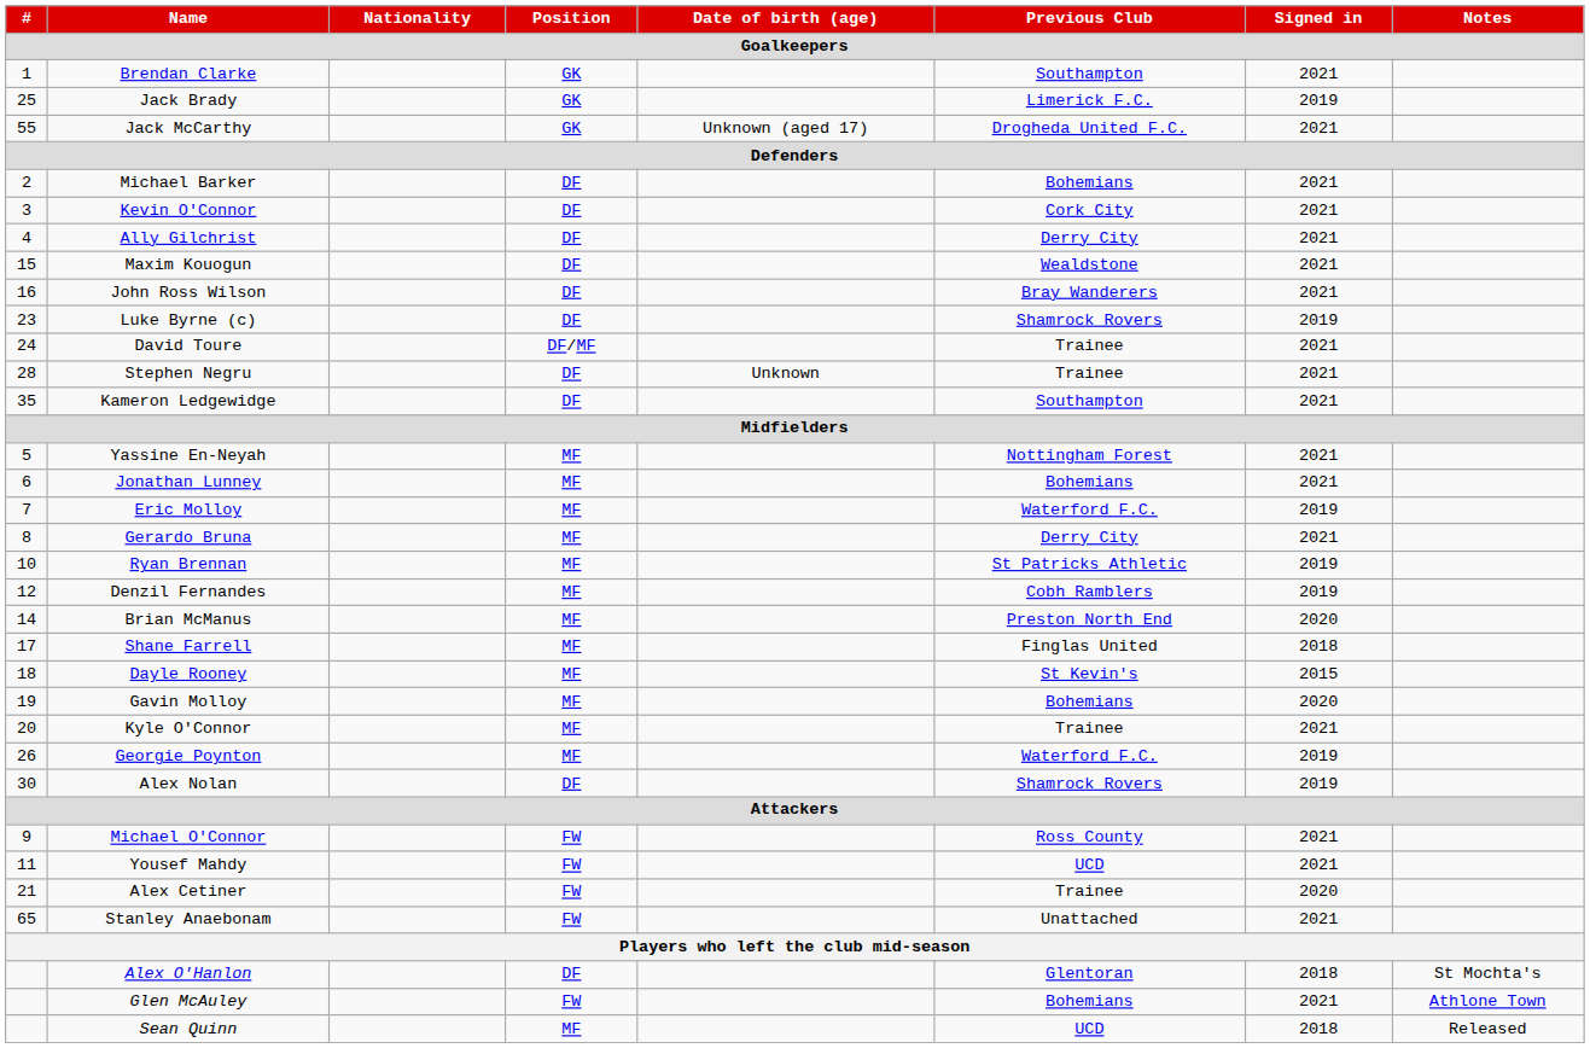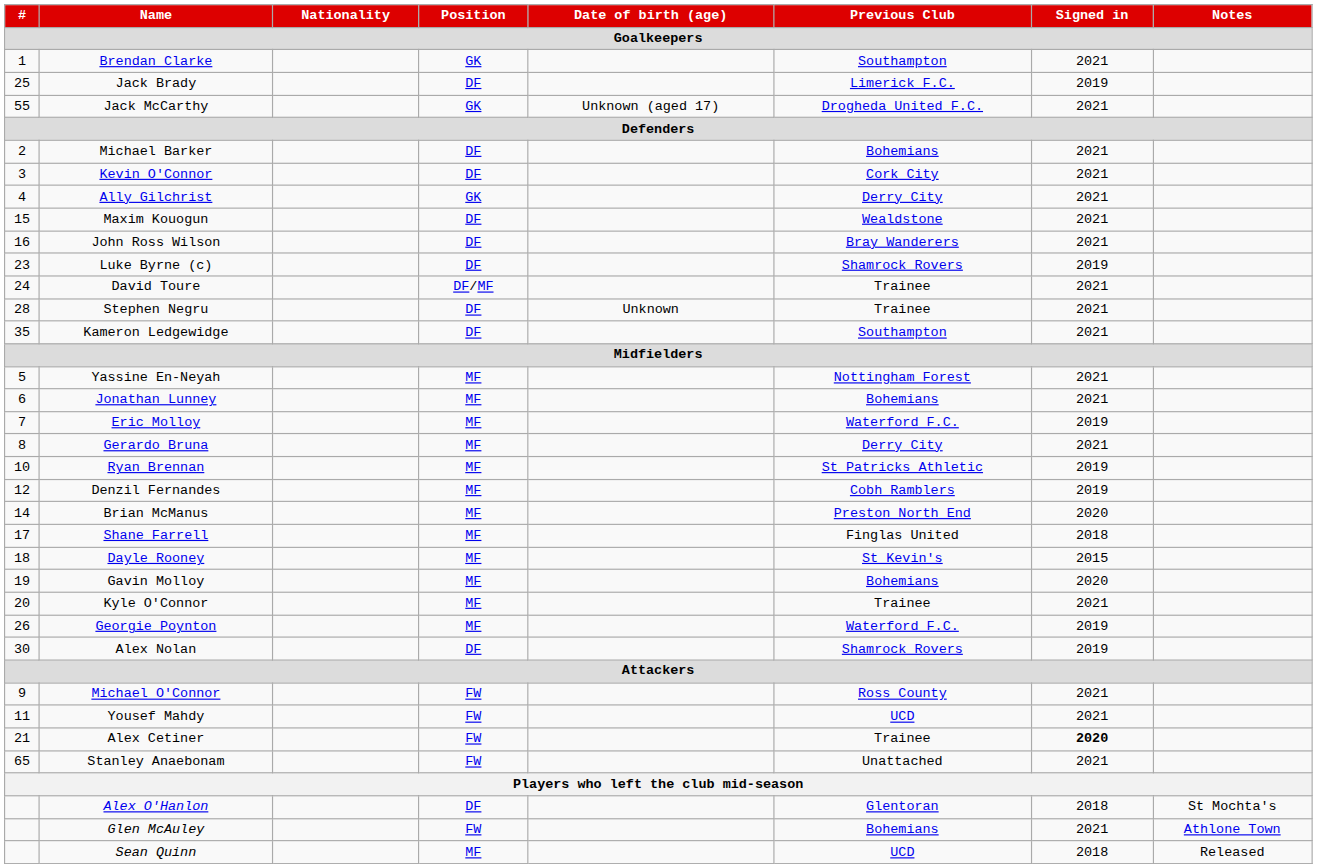Jack Brady | Position: GK -> DF
Ally Gilchrist | Position: DF -> GK
Alex Cetiner | Signed in: normal -> bold
